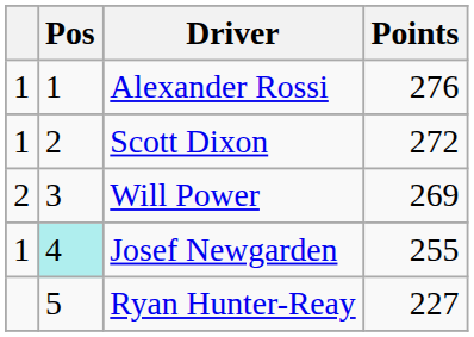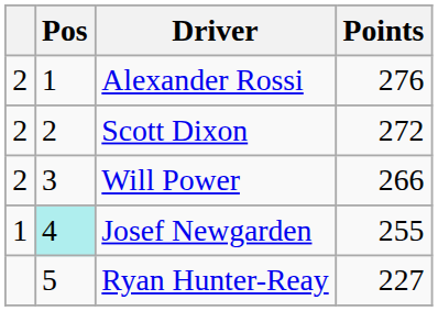Alexander Rossi | column 1: 1 -> 2
Scott Dixon | column 1: 1 -> 2
Will Power | Points: 269 -> 266
